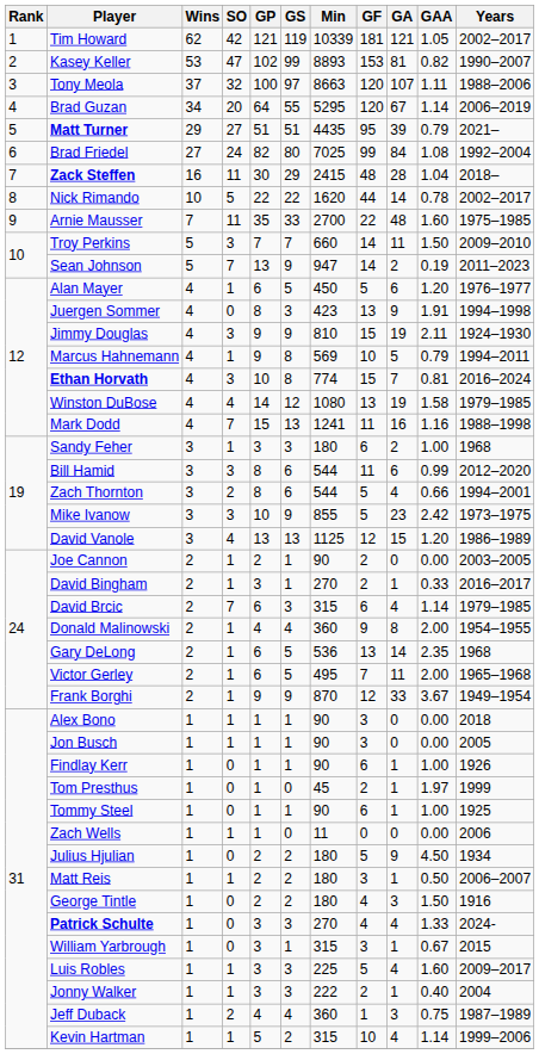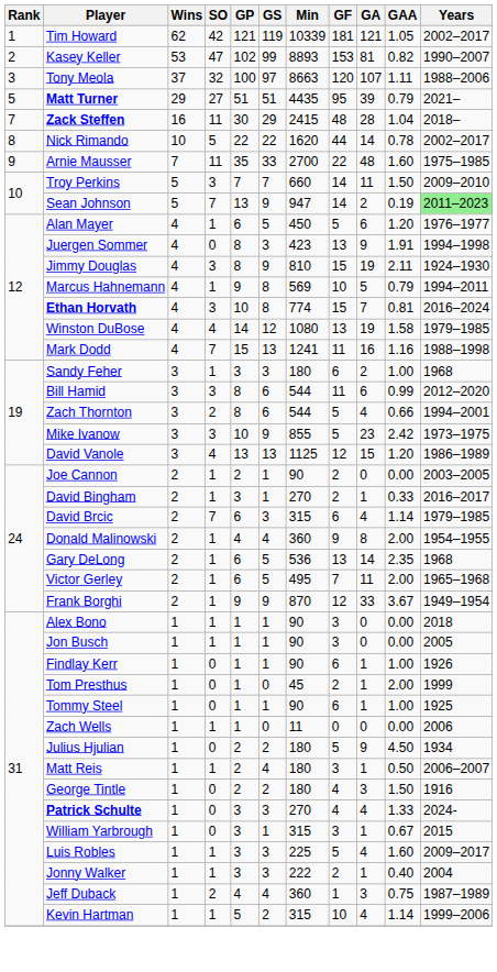- row: 4 | Brad Guzan | 34 | 20 | 64 | 55 | 5295 | 120 | 67 | 1.14 | 2006–2019
- row: 6 | Brad Friedel | 27 | 24 | 82 | 80 | 7025 | 99 | 84 | 1.08 | 1992–2004
Sean Johnson | Years: no background -> lightgreen background
Jimmy Douglas | GP: 9 -> 8
Tom Presthus | GAA: 1.97 -> 2.00
Matt Reis | GS: 2 -> 4
